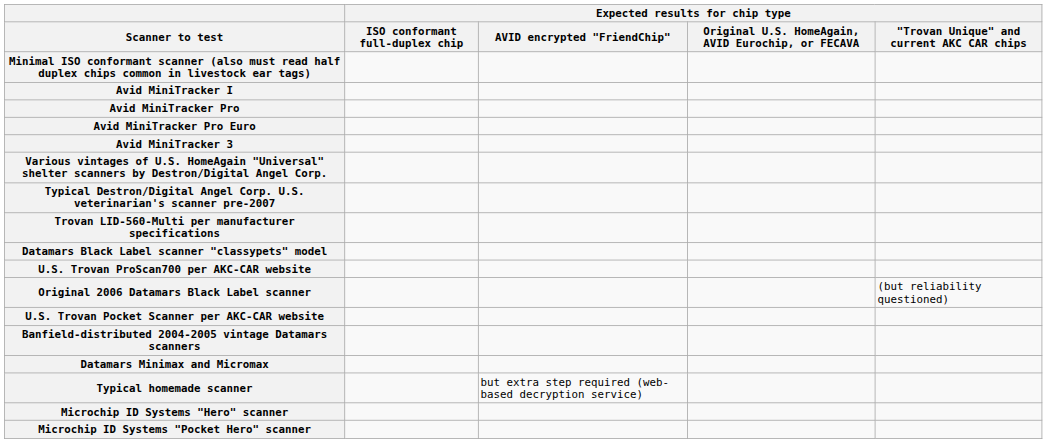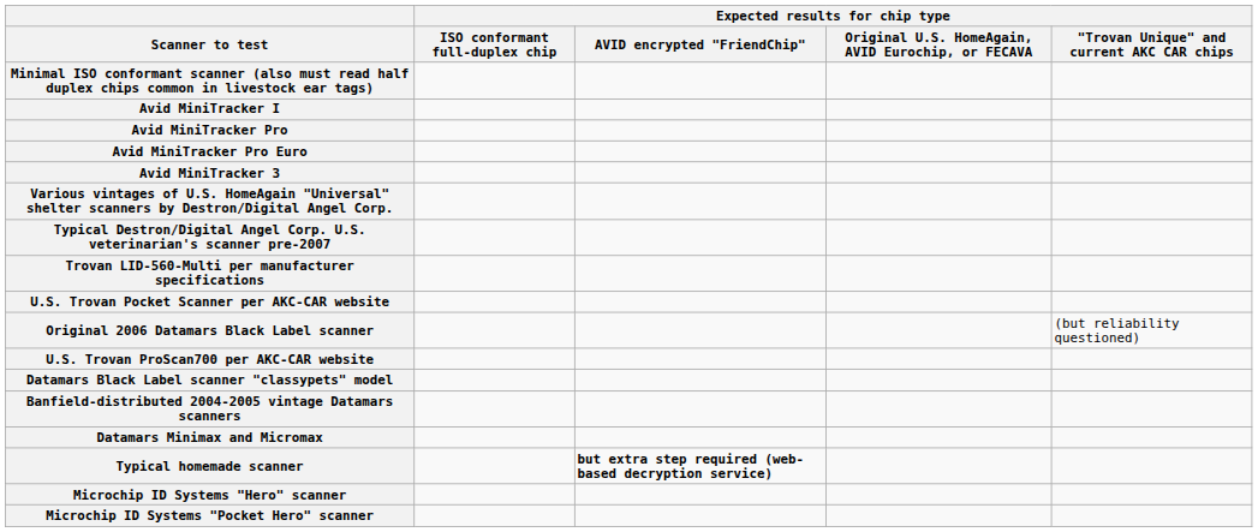rows swapped: U.S. Trovan Pocket Scanner per AKC-CAR website <-> Datamars Black Label scanner "classypets" model
rows swapped: U.S. Trovan ProScan700 per AKC-CAR website <-> Original 2006 Datamars Black Label scanner
Typical homemade scanner | Expected results for chip type / AVID encrypted "FriendChip": normal -> bold
